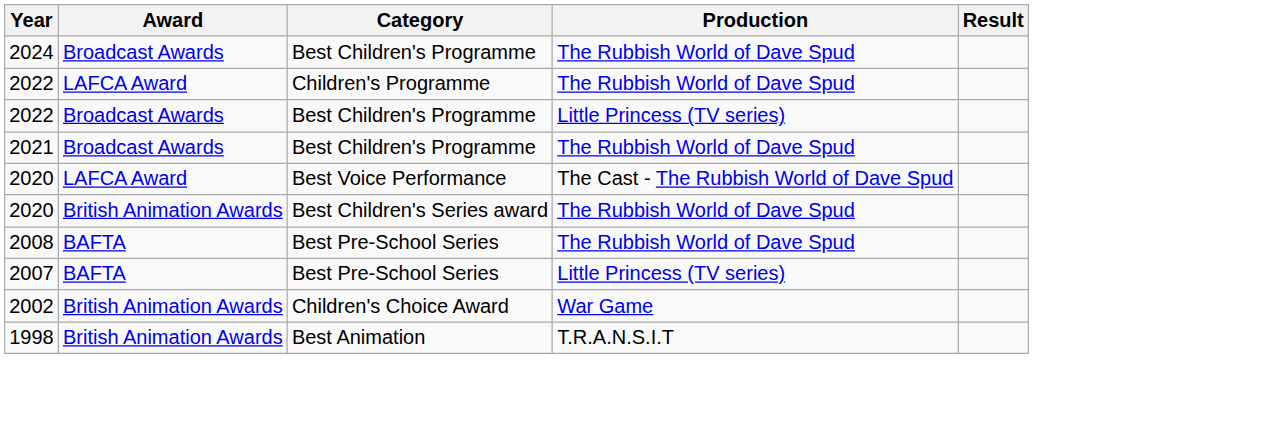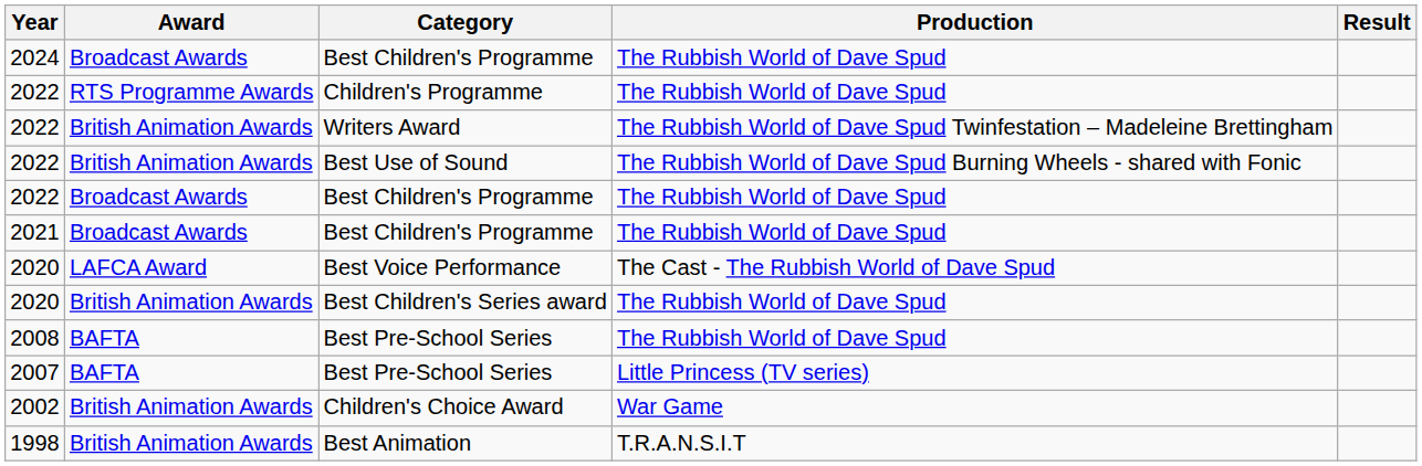Children's Programme | Award: LAFCA Award -> RTS Programme Awards
+ row: 2022 | British Animation Awards | Writers Award | The Rubbish World of Dave Spud Twinfestation – Madeleine Brettingham
+ row: 2022 | British Animation Awards | Best Use of Sound | The Rubbish World of Dave Spud Burning Wheels - shared with Fonic
2022 / Best Children's Programme | Production: Little Princess (TV series) -> The Rubbish World of Dave Spud
